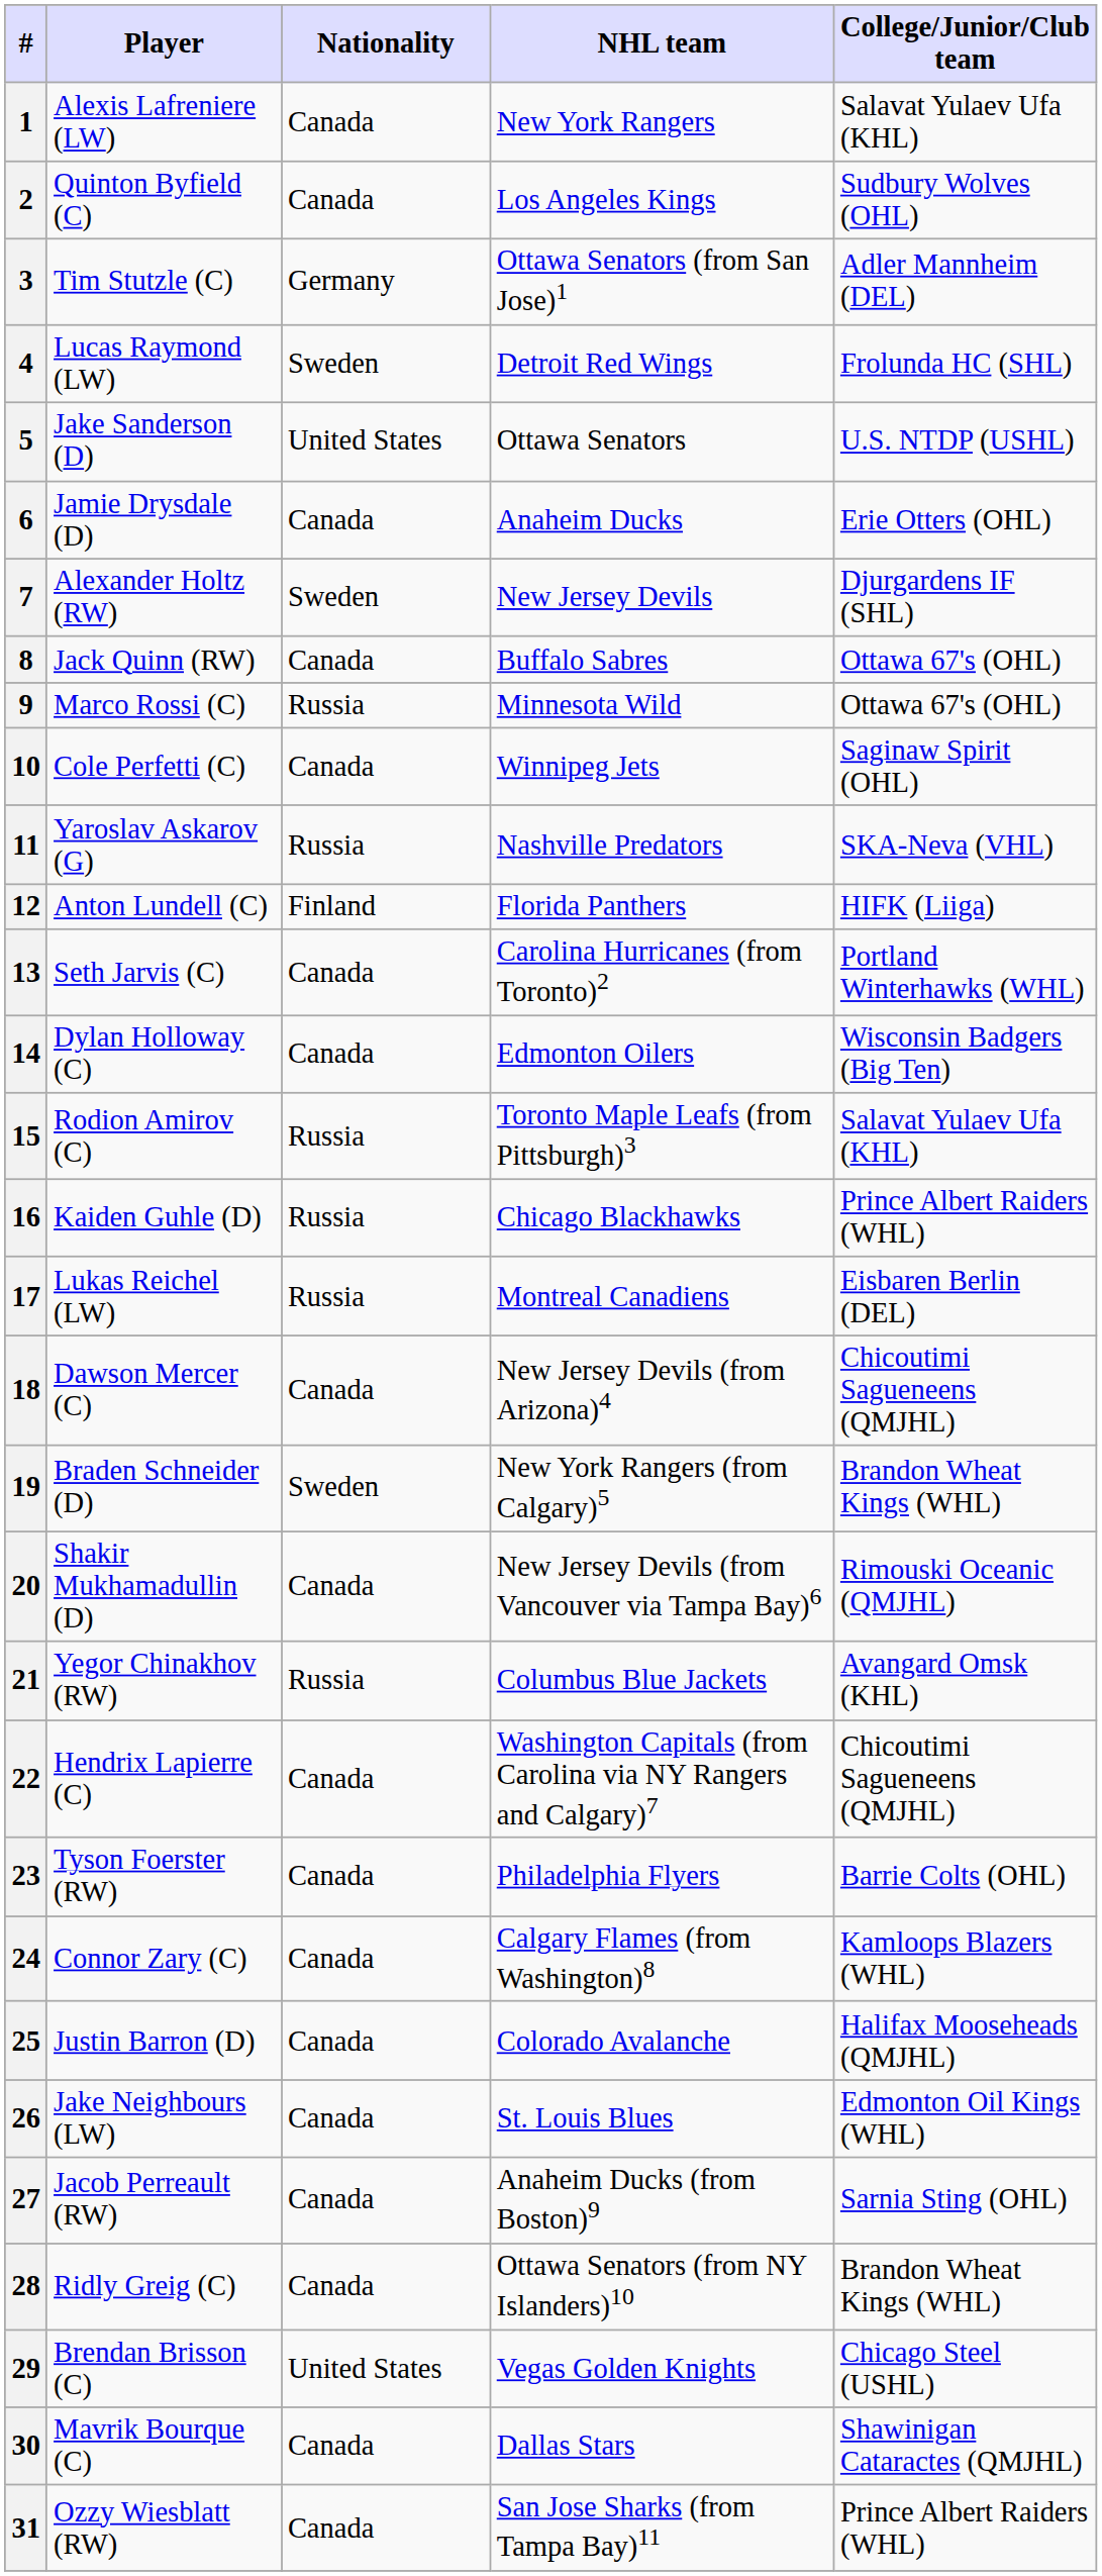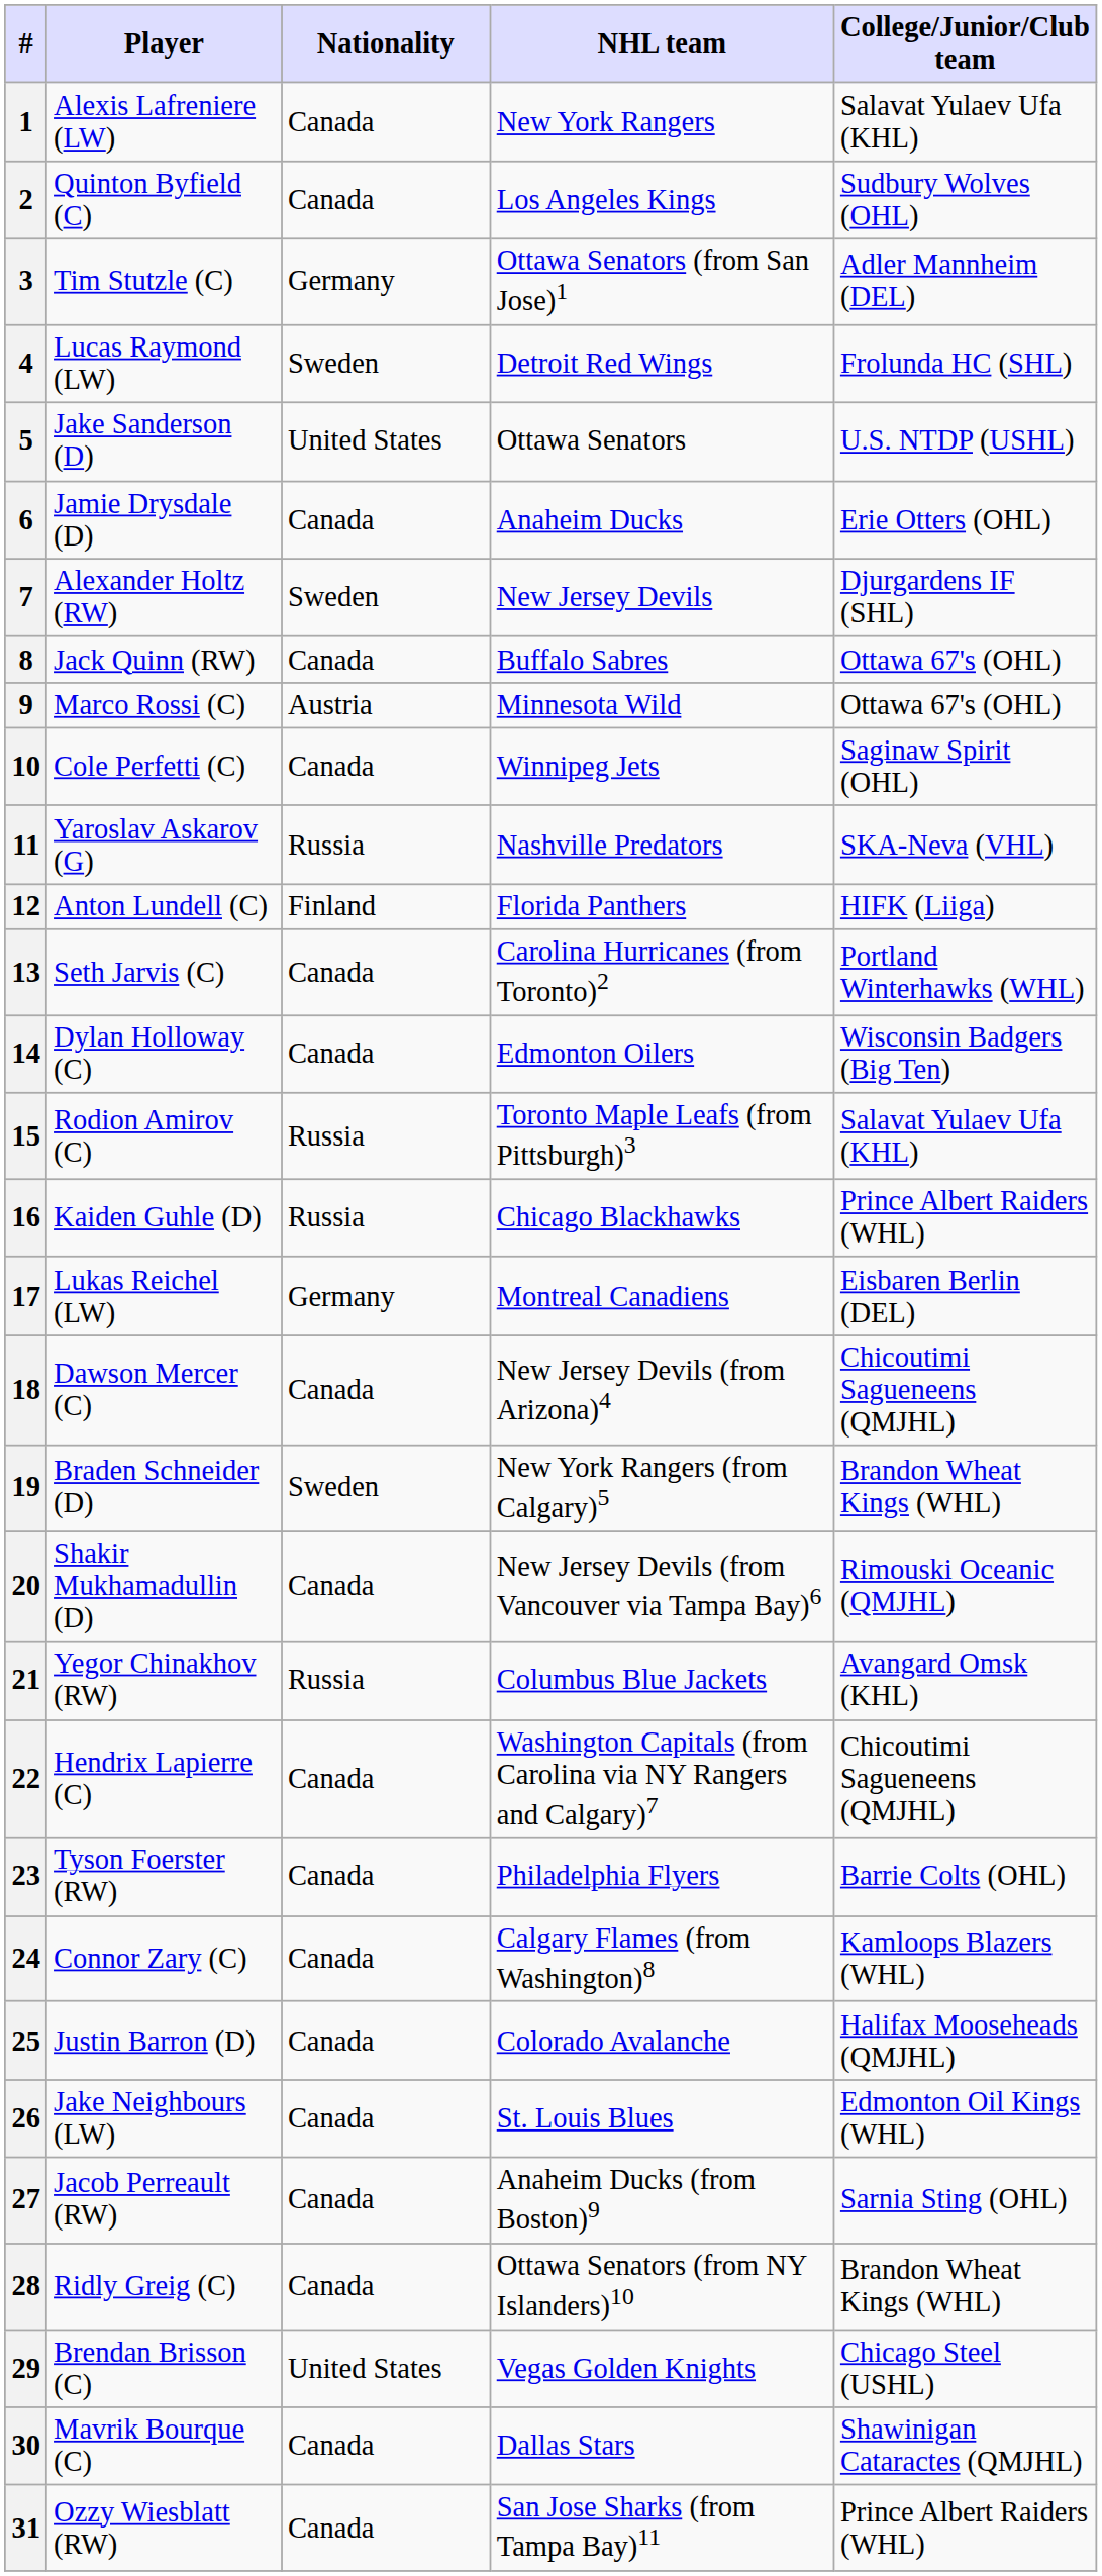9 | Nationality: Russia -> Austria
17 | Nationality: Russia -> Germany
